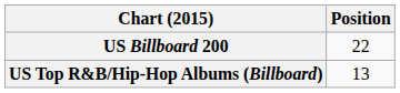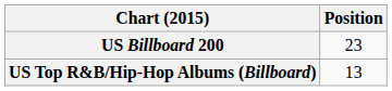US Billboard 200 | Position: 22 -> 23
